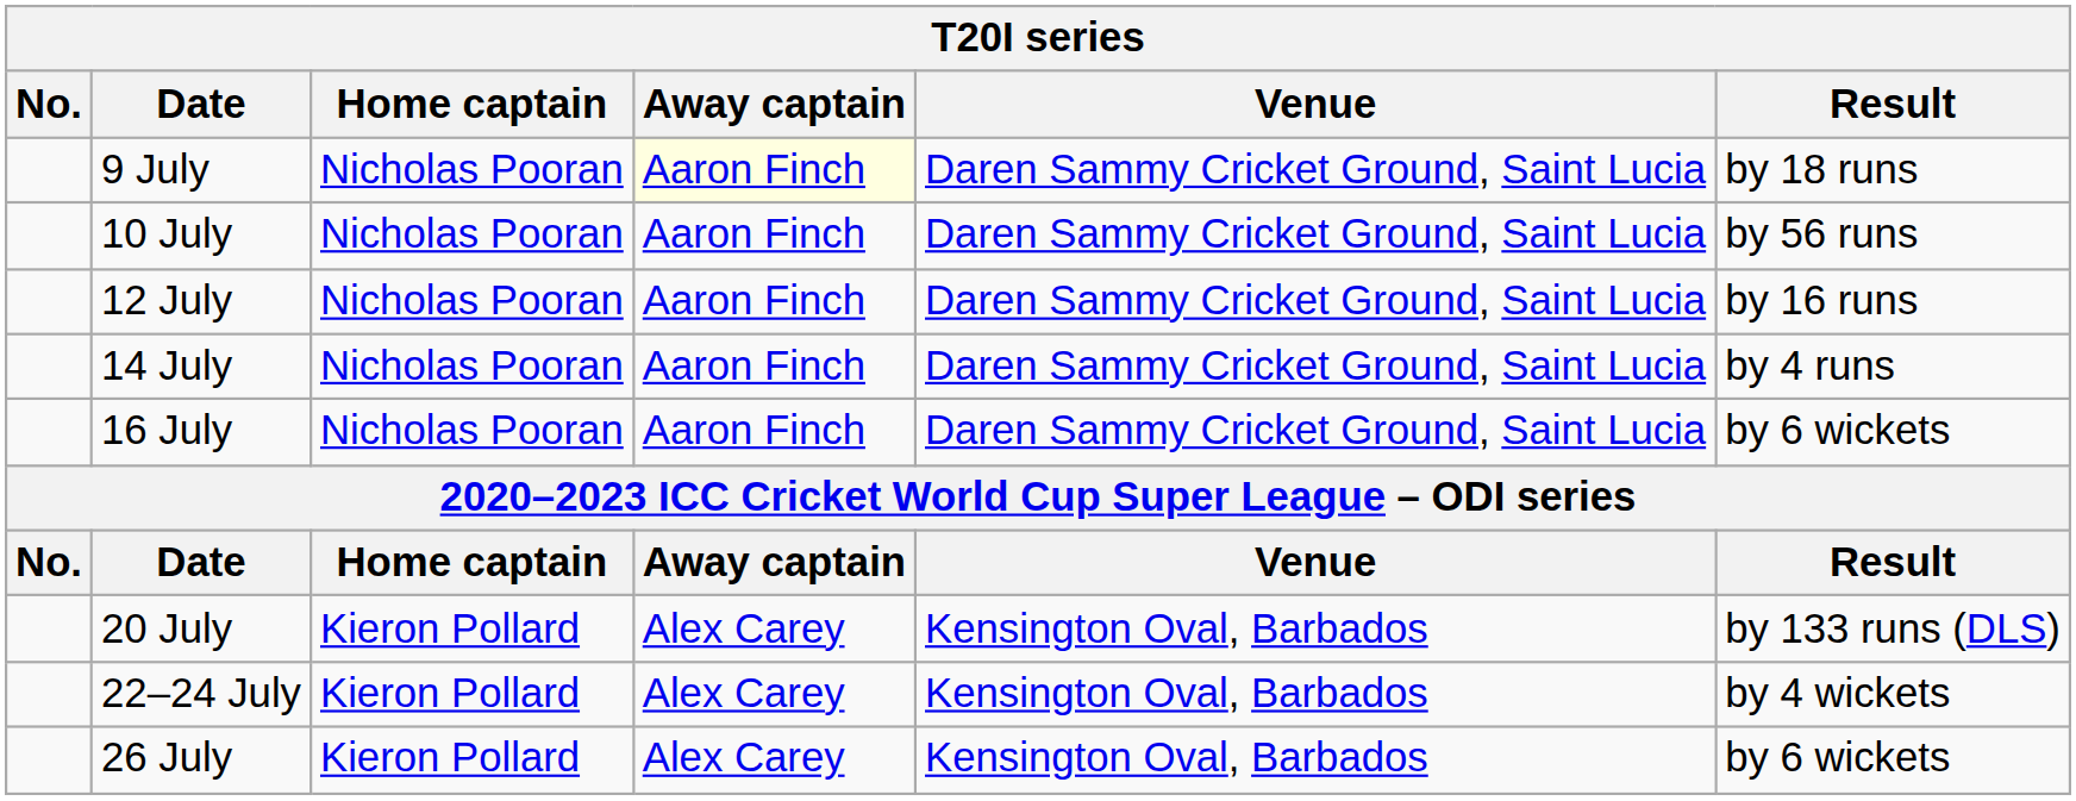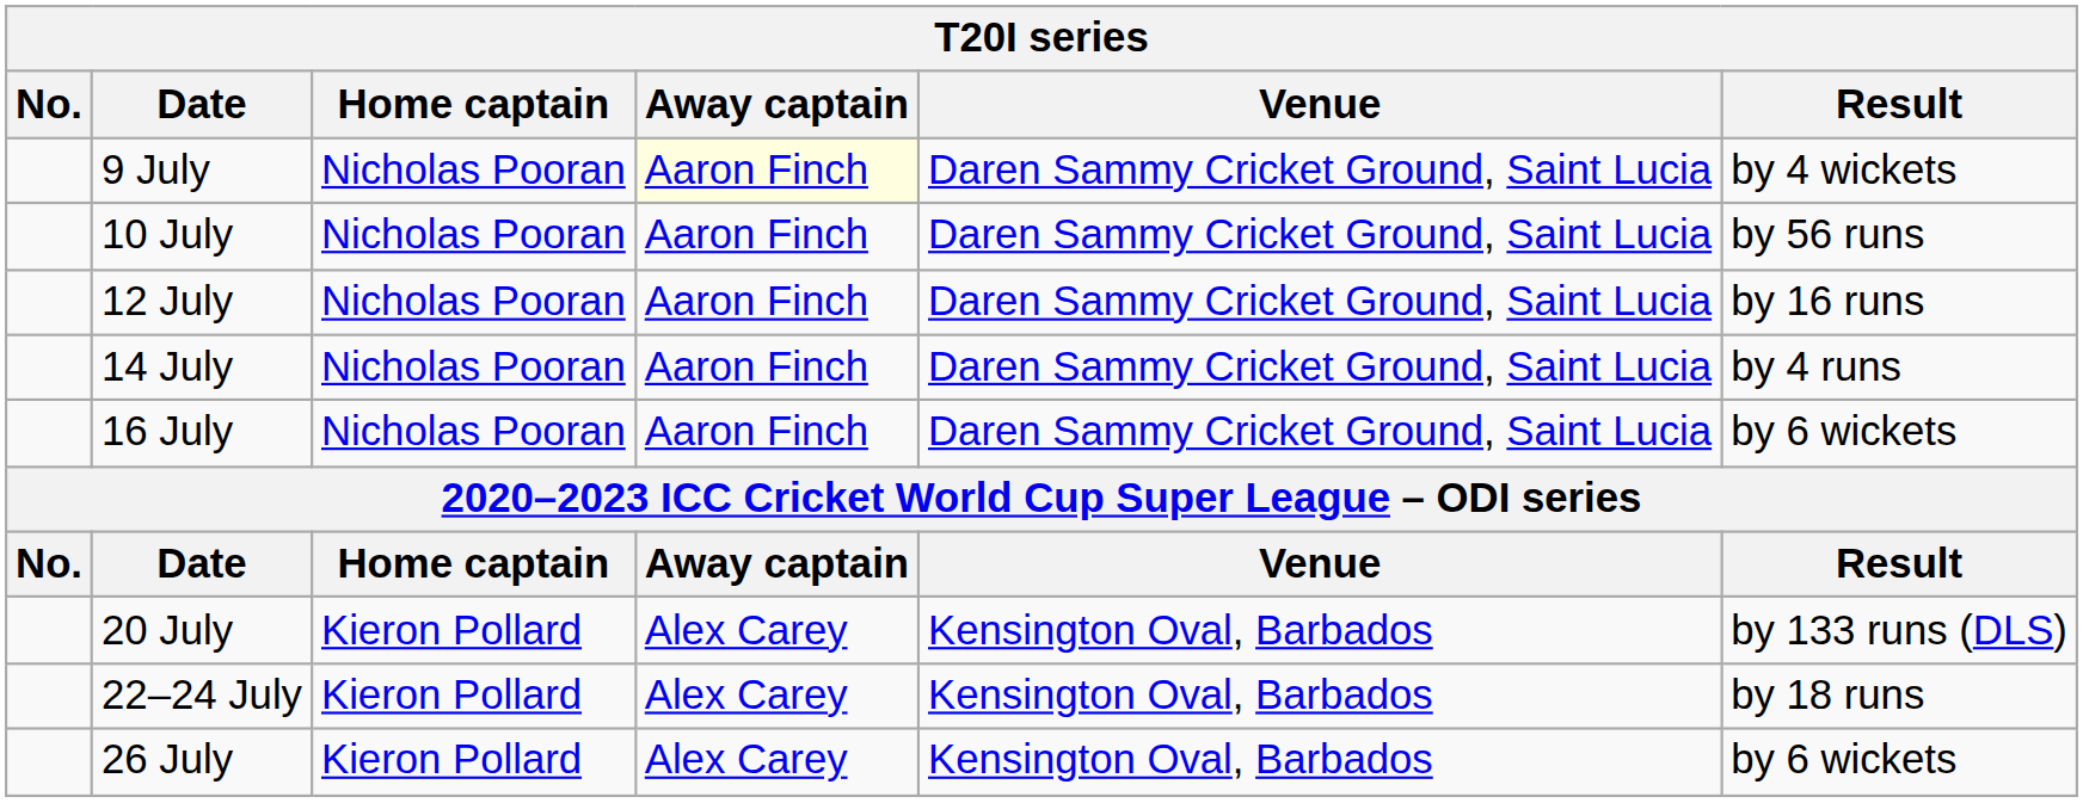9 July | Result: by 18 runs -> by 4 wickets
22–24 July | Result: by 4 wickets -> by 18 runs
